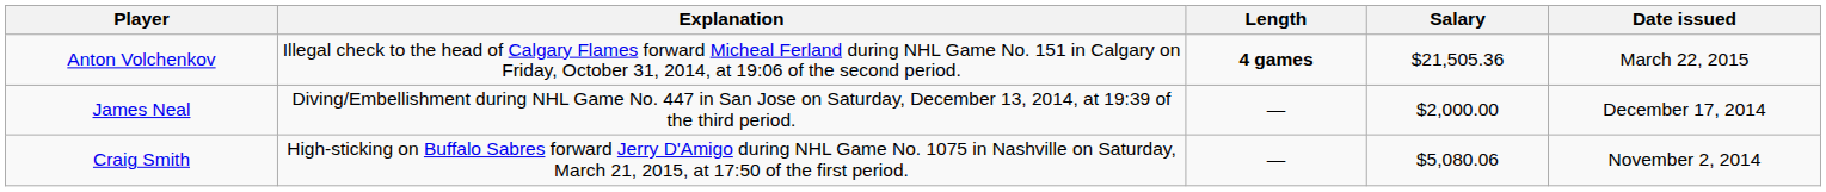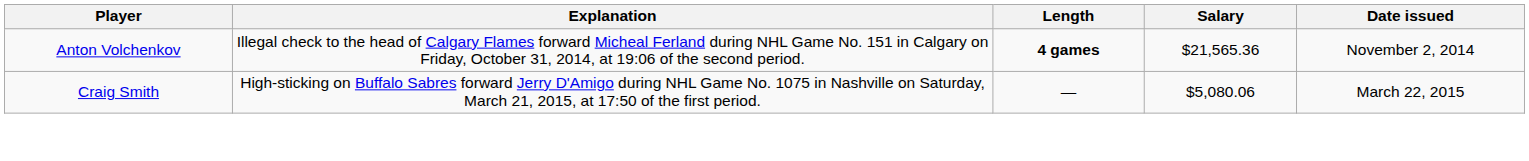Anton Volchenkov | Salary: $21,505.36 -> $21,565.36
Anton Volchenkov | Date issued: March 22, 2015 -> November 2, 2014
- row: James Neal | Diving/Embellishment during NHL Game No. 447 in San Jose on Saturday, December 13, 2014, at 19:39 of the third period. | — | $2,000.00 | December 17, 2014
Craig Smith | Date issued: November 2, 2014 -> March 22, 2015
